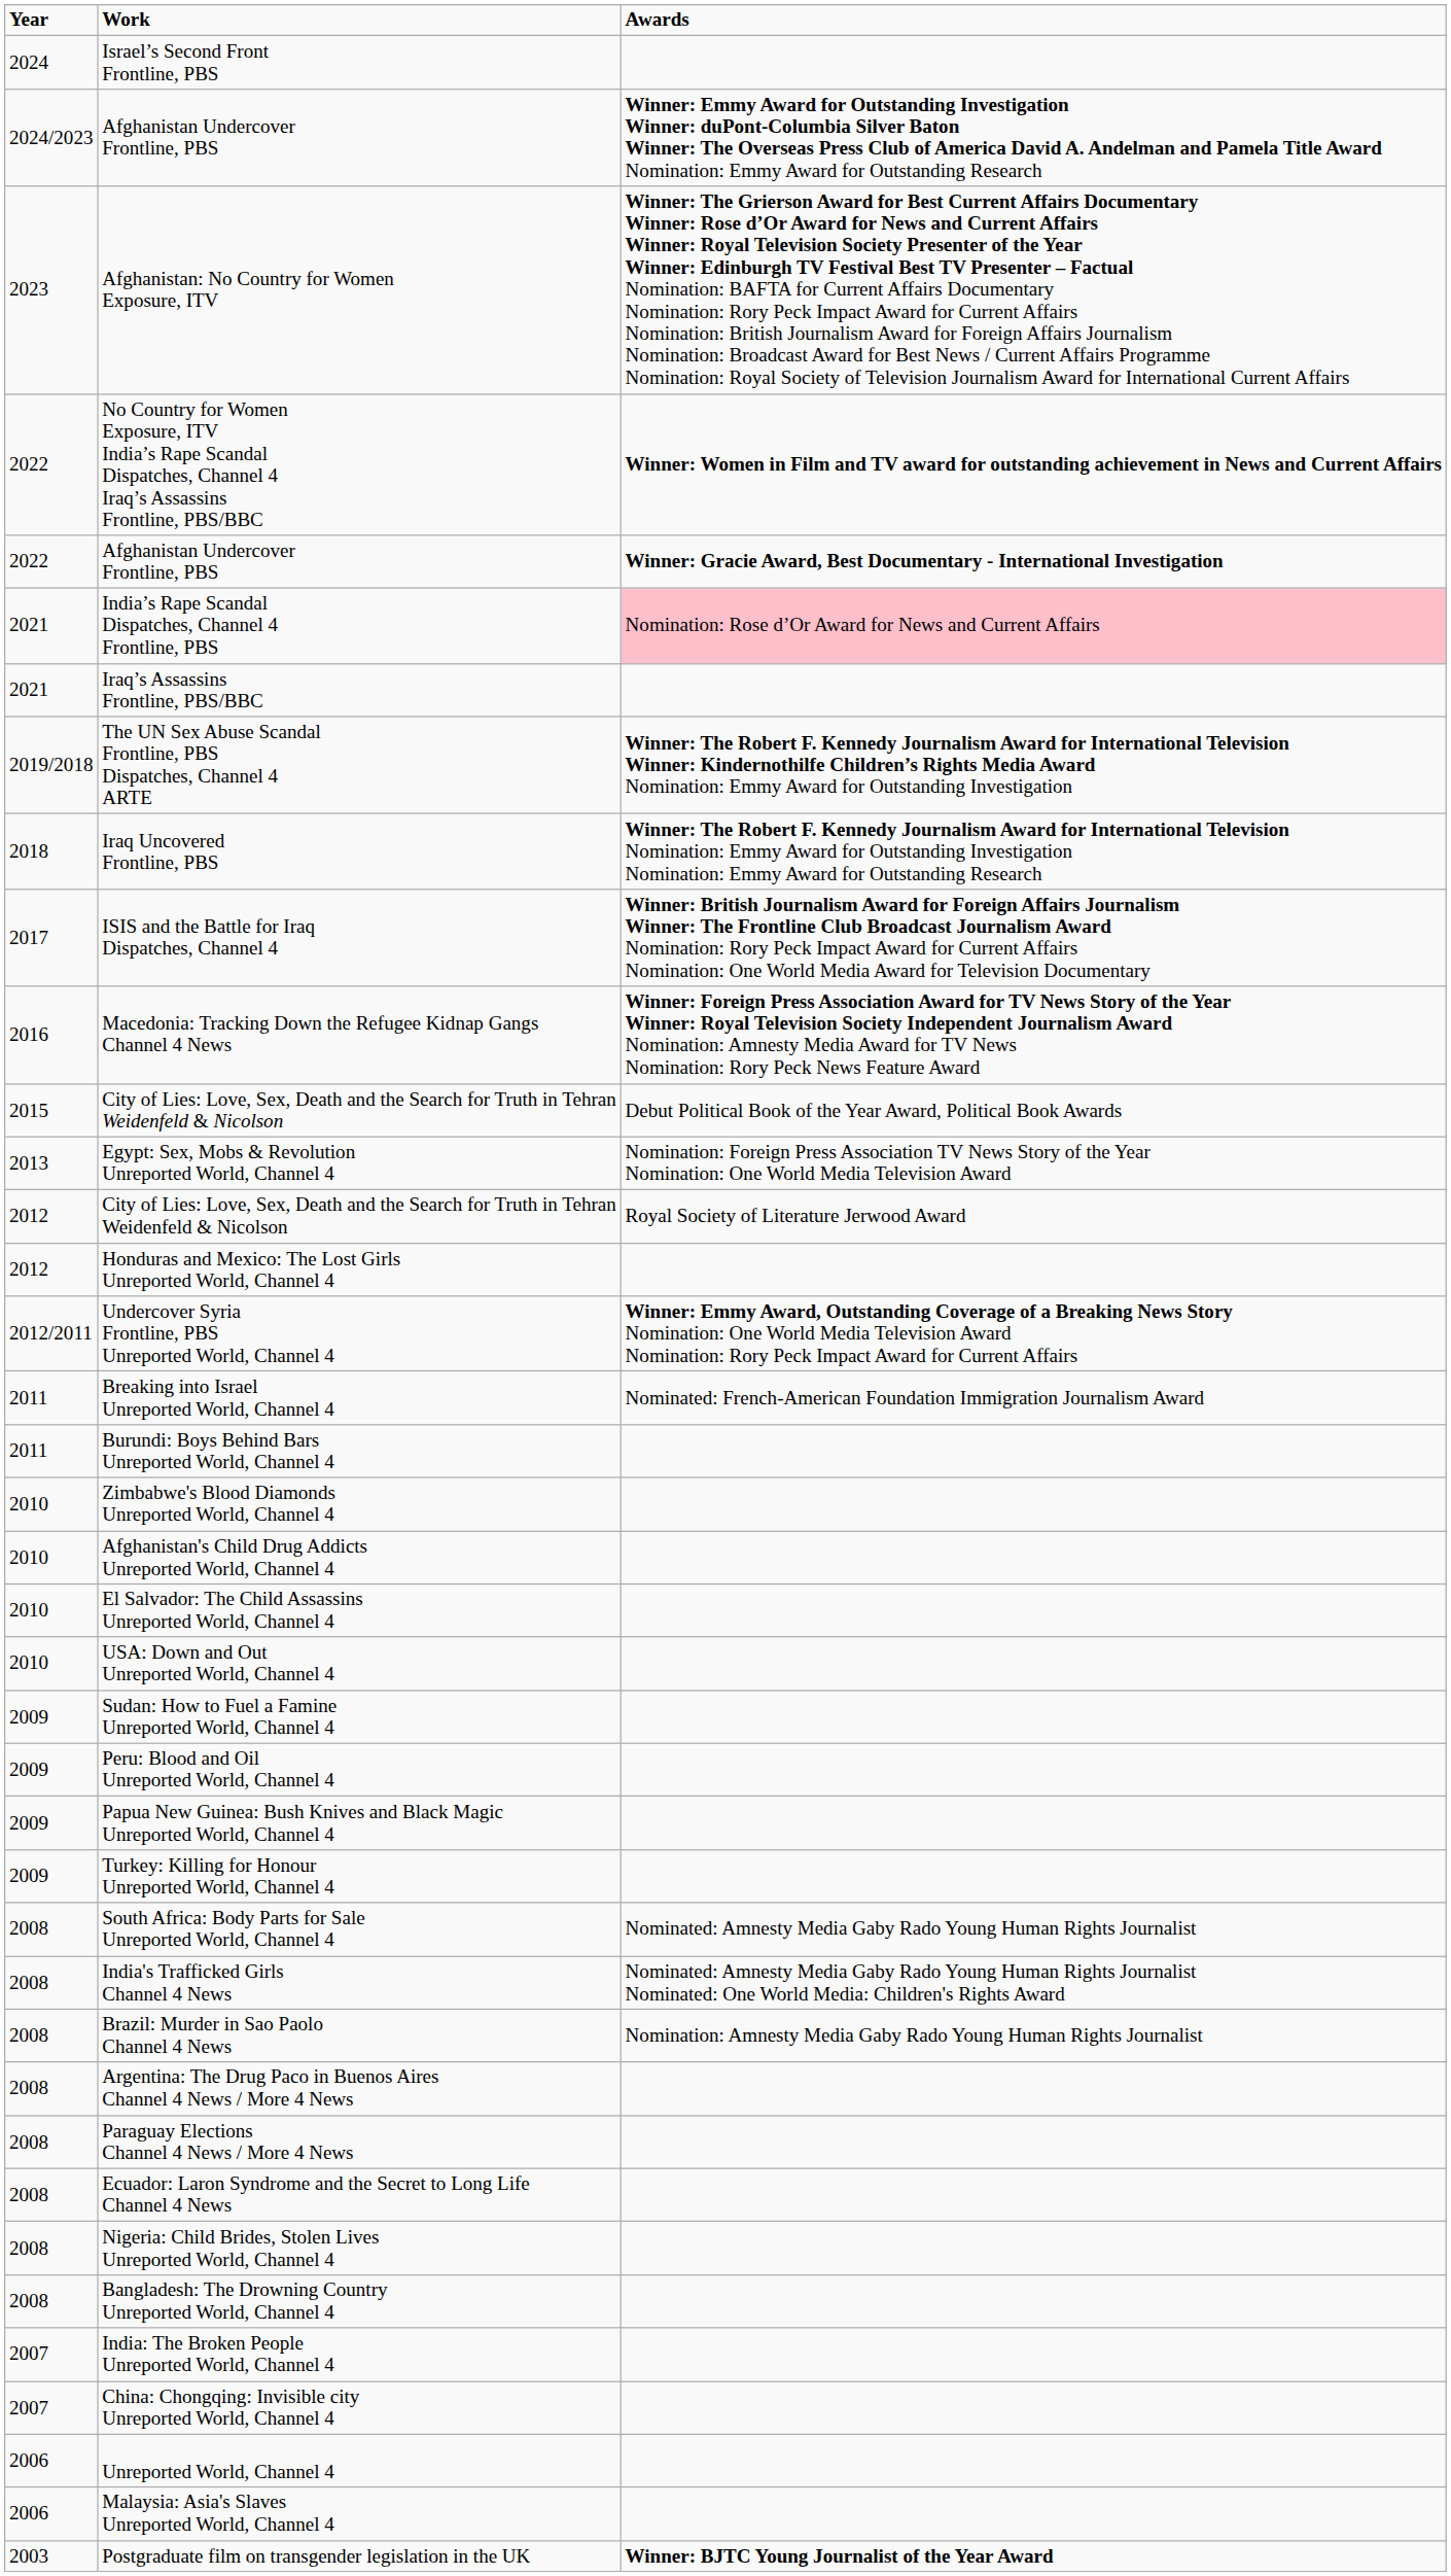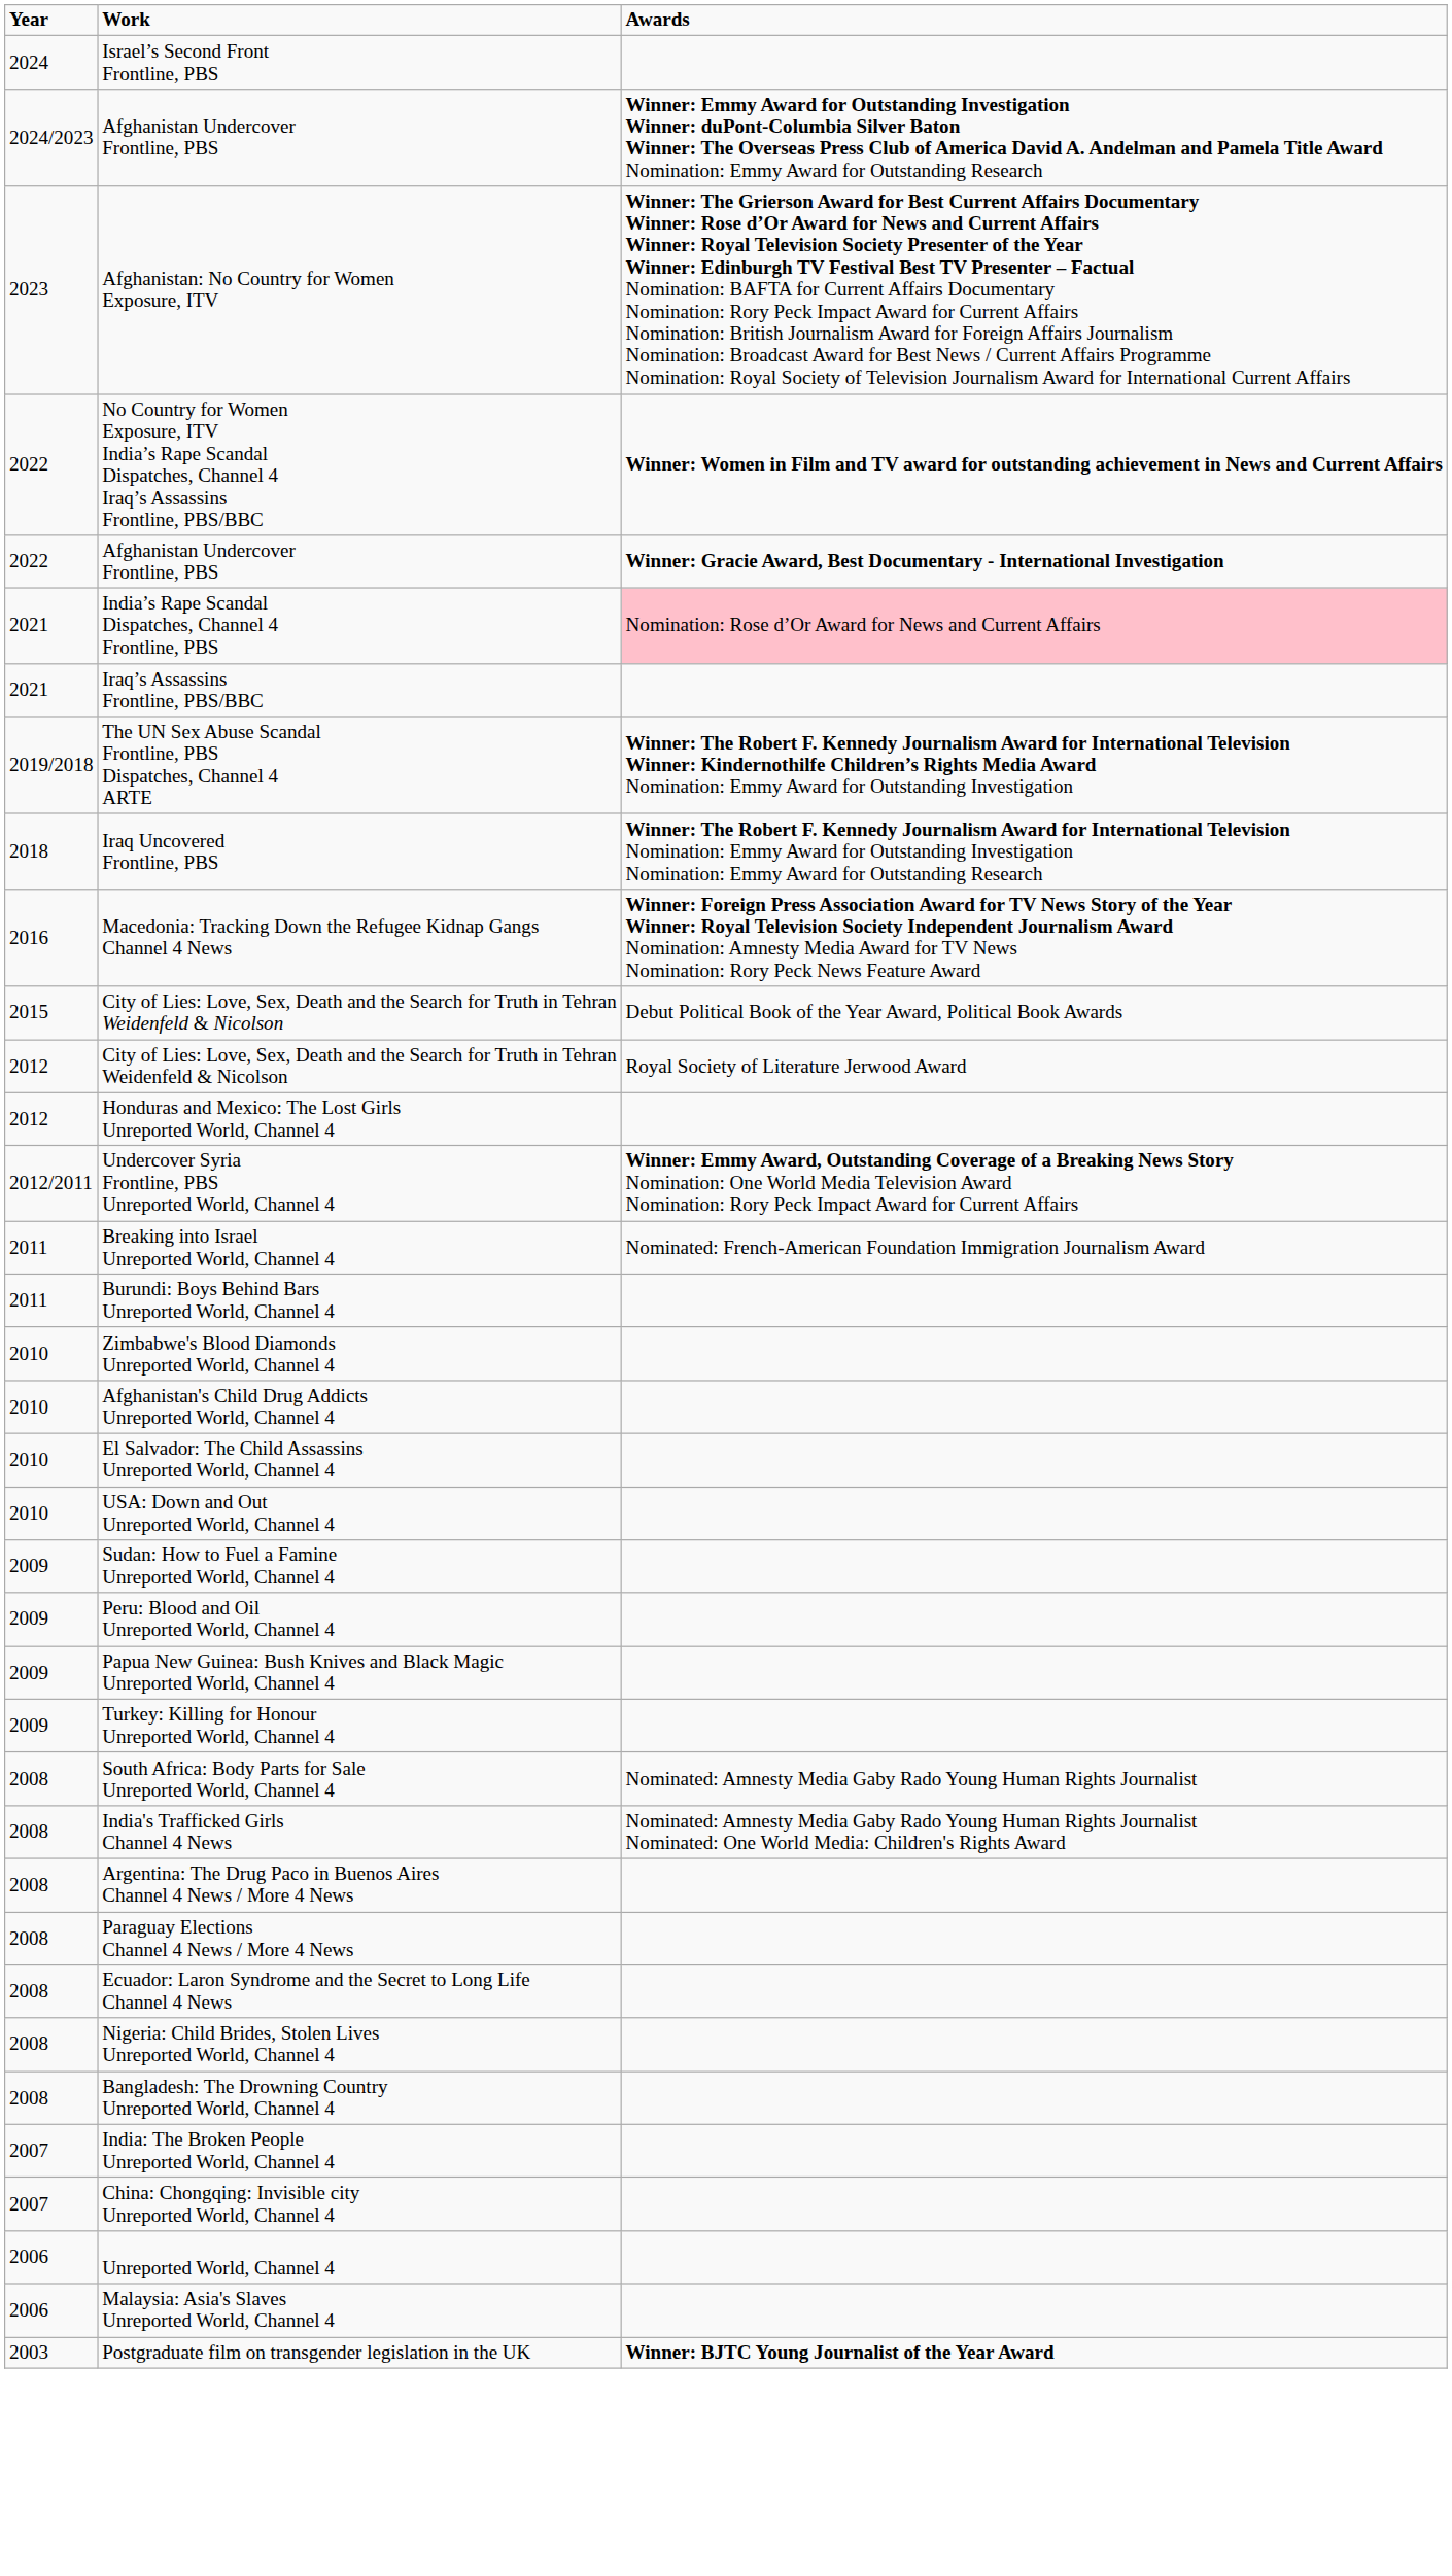- row: 2017 | ISIS and the Battle for Iraq Dispatches, Channel 4 | Winner: British Journalism Award for Foreign Affairs Journalism Winner: The Frontline Club Broadcast Journalism Award Nomination: Rory Peck Impact Award for Current Affairs Nomination: One World Media Award for Television Documentary
- row: 2013 | Egypt: Sex, Mobs & Revolution Unreported World, Channel 4 | Nomination: Foreign Press Association TV News Story of the Year Nomination: One World Media Television Award
- row: 2008 | Brazil: Murder in Sao Paolo Channel 4 News | Nomination: Amnesty Media Gaby Rado Young Human Rights Journalist
